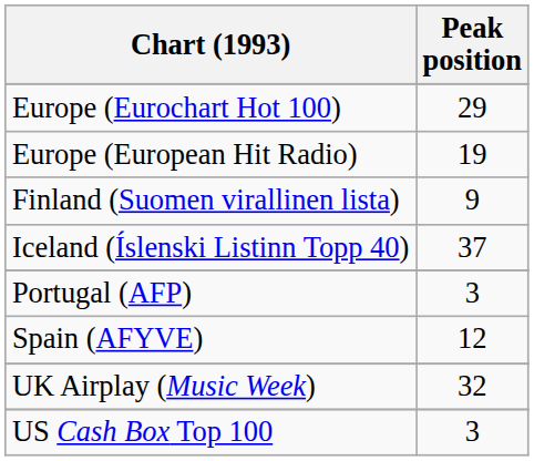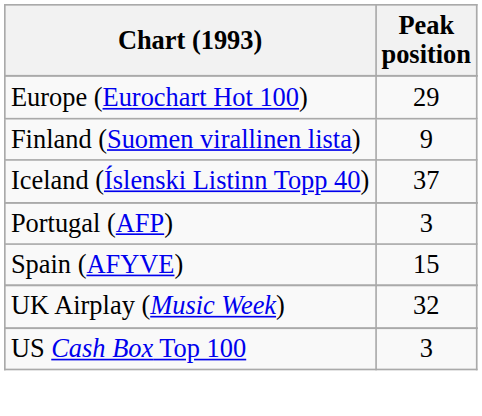- row: Europe (European Hit Radio) | 19
Spain (AFYVE) | Peak position: 12 -> 15
